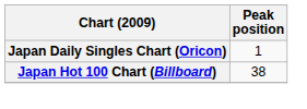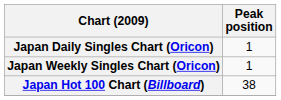+ row: Japan Weekly Singles Chart (Oricon) | 1
